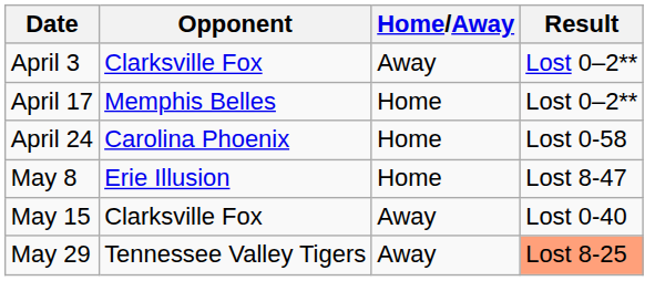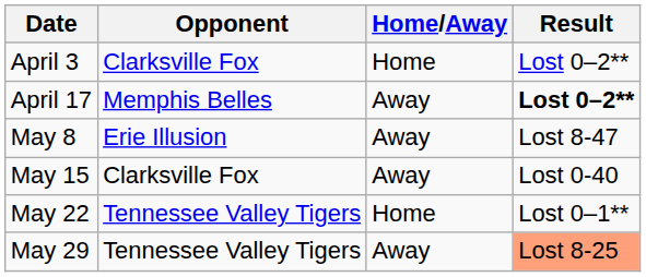April 3 | Home/Away: Away -> Home
April 17 | Home/Away: Home -> Away
April 17 | Result: normal -> bold
- row: April 24 | Carolina Phoenix | Home | Lost 0-58
May 8 | Home/Away: Home -> Away
+ row: May 22 | Tennessee Valley Tigers | Home | Lost 0–1**
